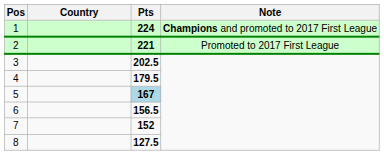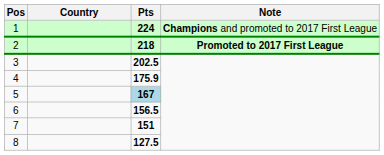2 | Pts: 221 -> 218
2 | Note: normal -> bold
4 | Pts: 179.5 -> 175.9
7 | Pts: 152 -> 151
